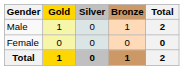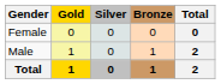rows swapped: Male <-> Female
